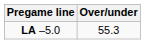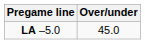LA –5.0 | Over/under: 55.3 -> 45.0
